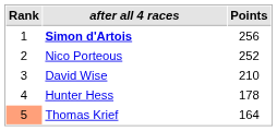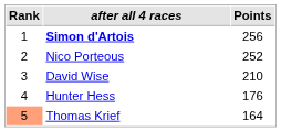Hunter Hess | Points: 178 -> 176
